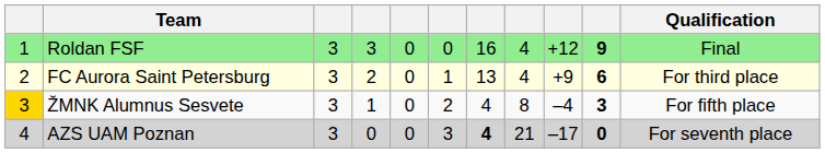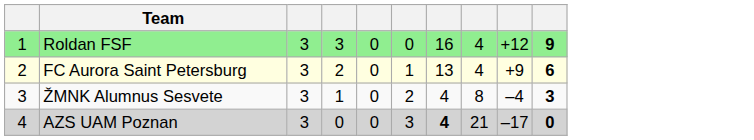- column: Qualification | Final | For third place | For fifth place | For seventh place
ŽMNK Alumnus Sesvete | column 1: gold background -> no background
